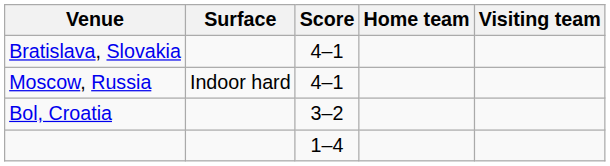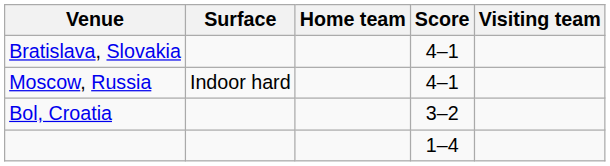columns swapped: Home team <-> Score
